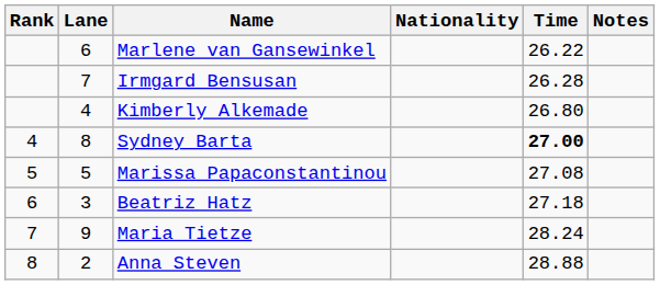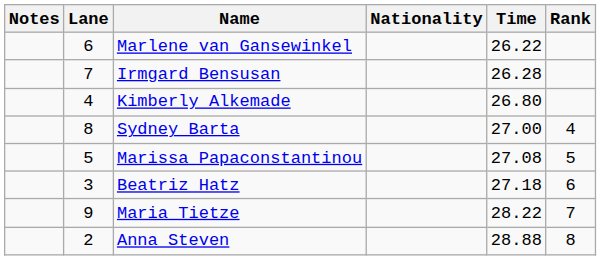columns swapped: Rank <-> Notes
Sydney Barta | Time: bold -> normal
Maria Tietze | Time: 28.24 -> 28.22
